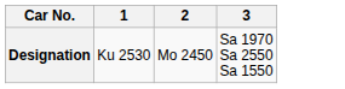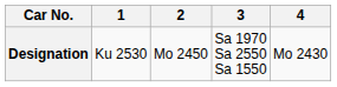+ column: 4 | Mo 2430
